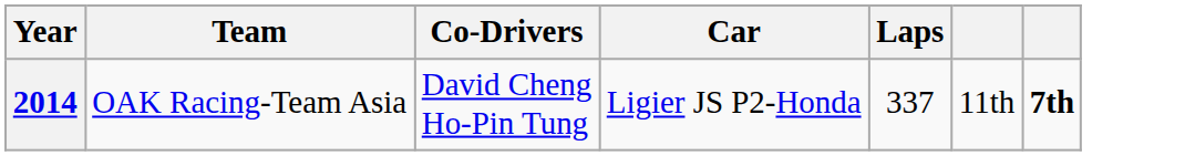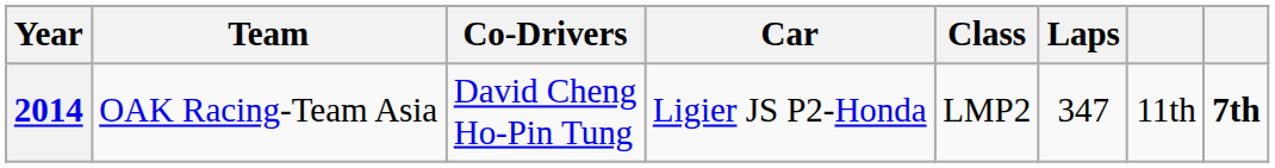+ column: Class | LMP2
2014 | Laps: 337 -> 347
